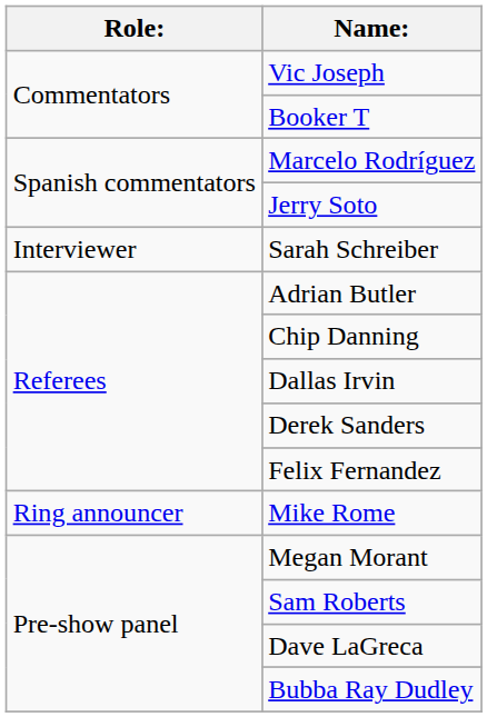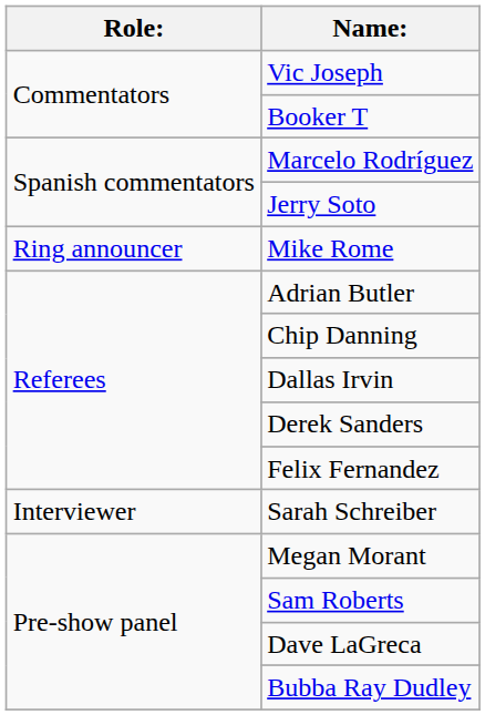rows swapped: Mike Rome <-> Sarah Schreiber
